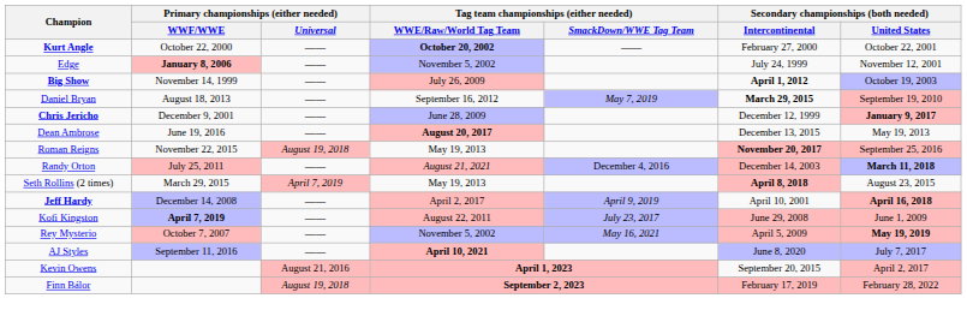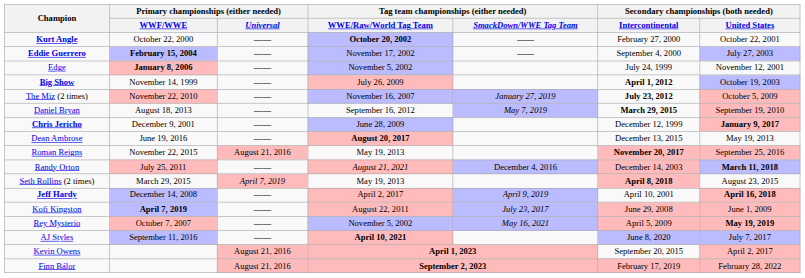+ row: Eddie Guerrero | February 15, 2004 | —— | November 17, 2002 | —— | September 4, 2000 | July 27, 2003
+ row: The Miz (2 times) | November 22, 2010 | —— | November 16, 2007 | January 27, 2019 | July 23, 2012 | October 5, 2009
Roman Reigns | Primary championships (either needed) / Universal: August 19, 2018 -> August 21, 2016
Finn Bálor | Primary championships (either needed) / Universal: August 19, 2018 -> August 21, 2016
